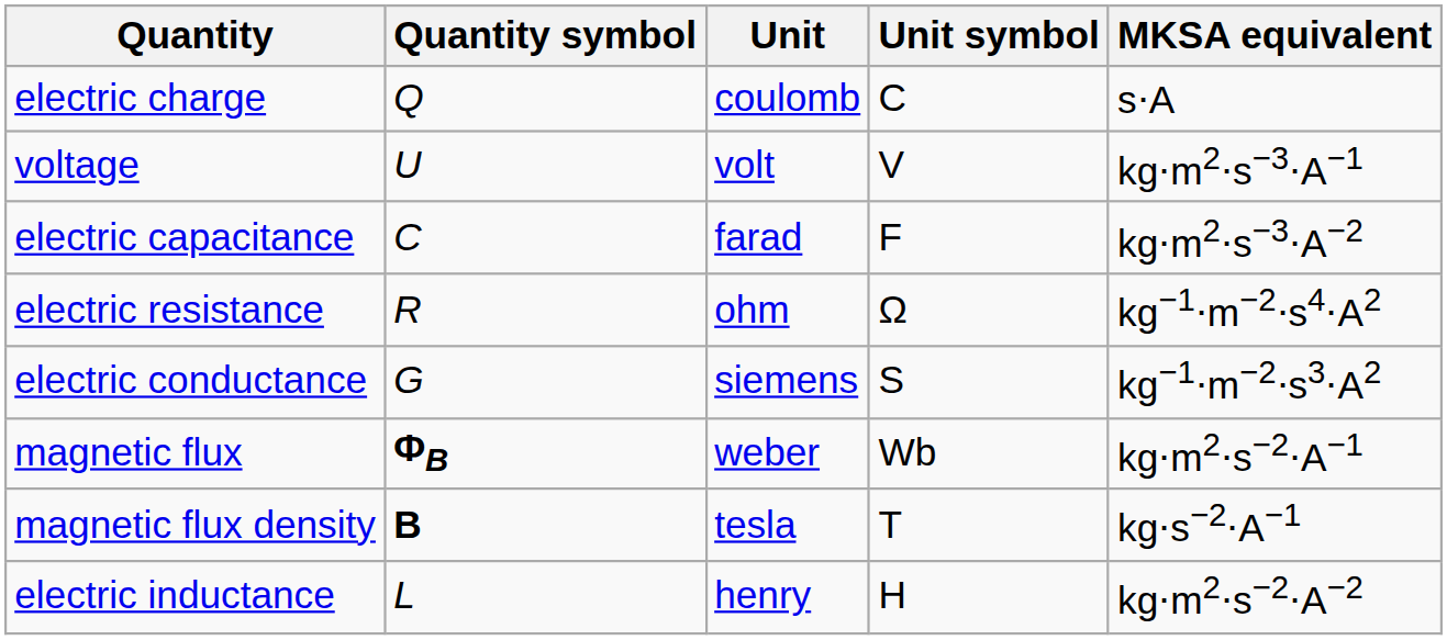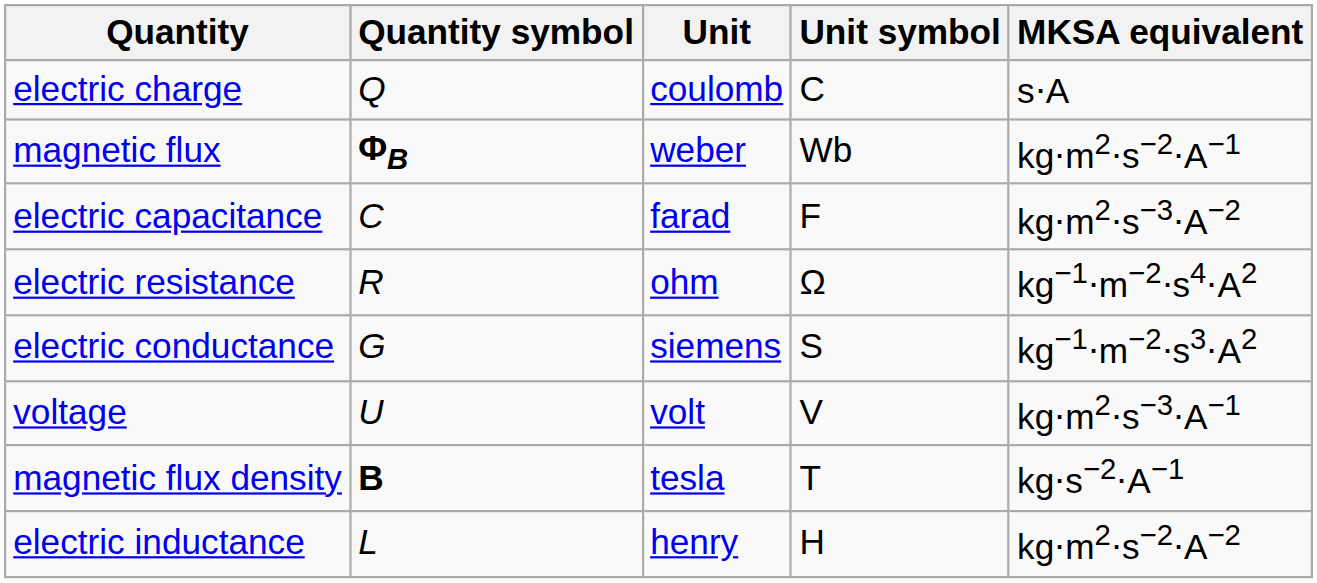rows swapped: voltage <-> magnetic flux
